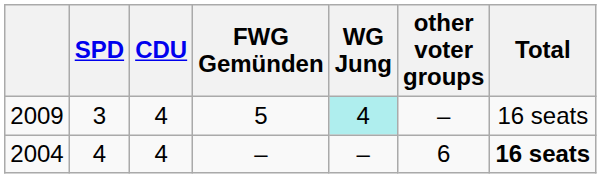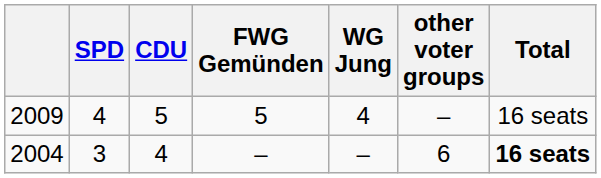2009 | SPD: 3 -> 4
2009 | CDU: 4 -> 5
2009 | WG Jung: paleturquoise background -> no background
2004 | SPD: 4 -> 3
